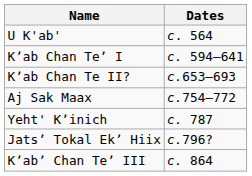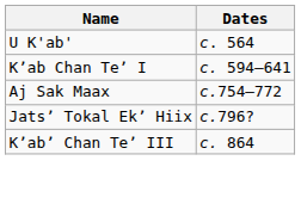- row: Kʼab Chan Te II? | c.653–693
- row: Yeht' Kʼinich | c. 787
